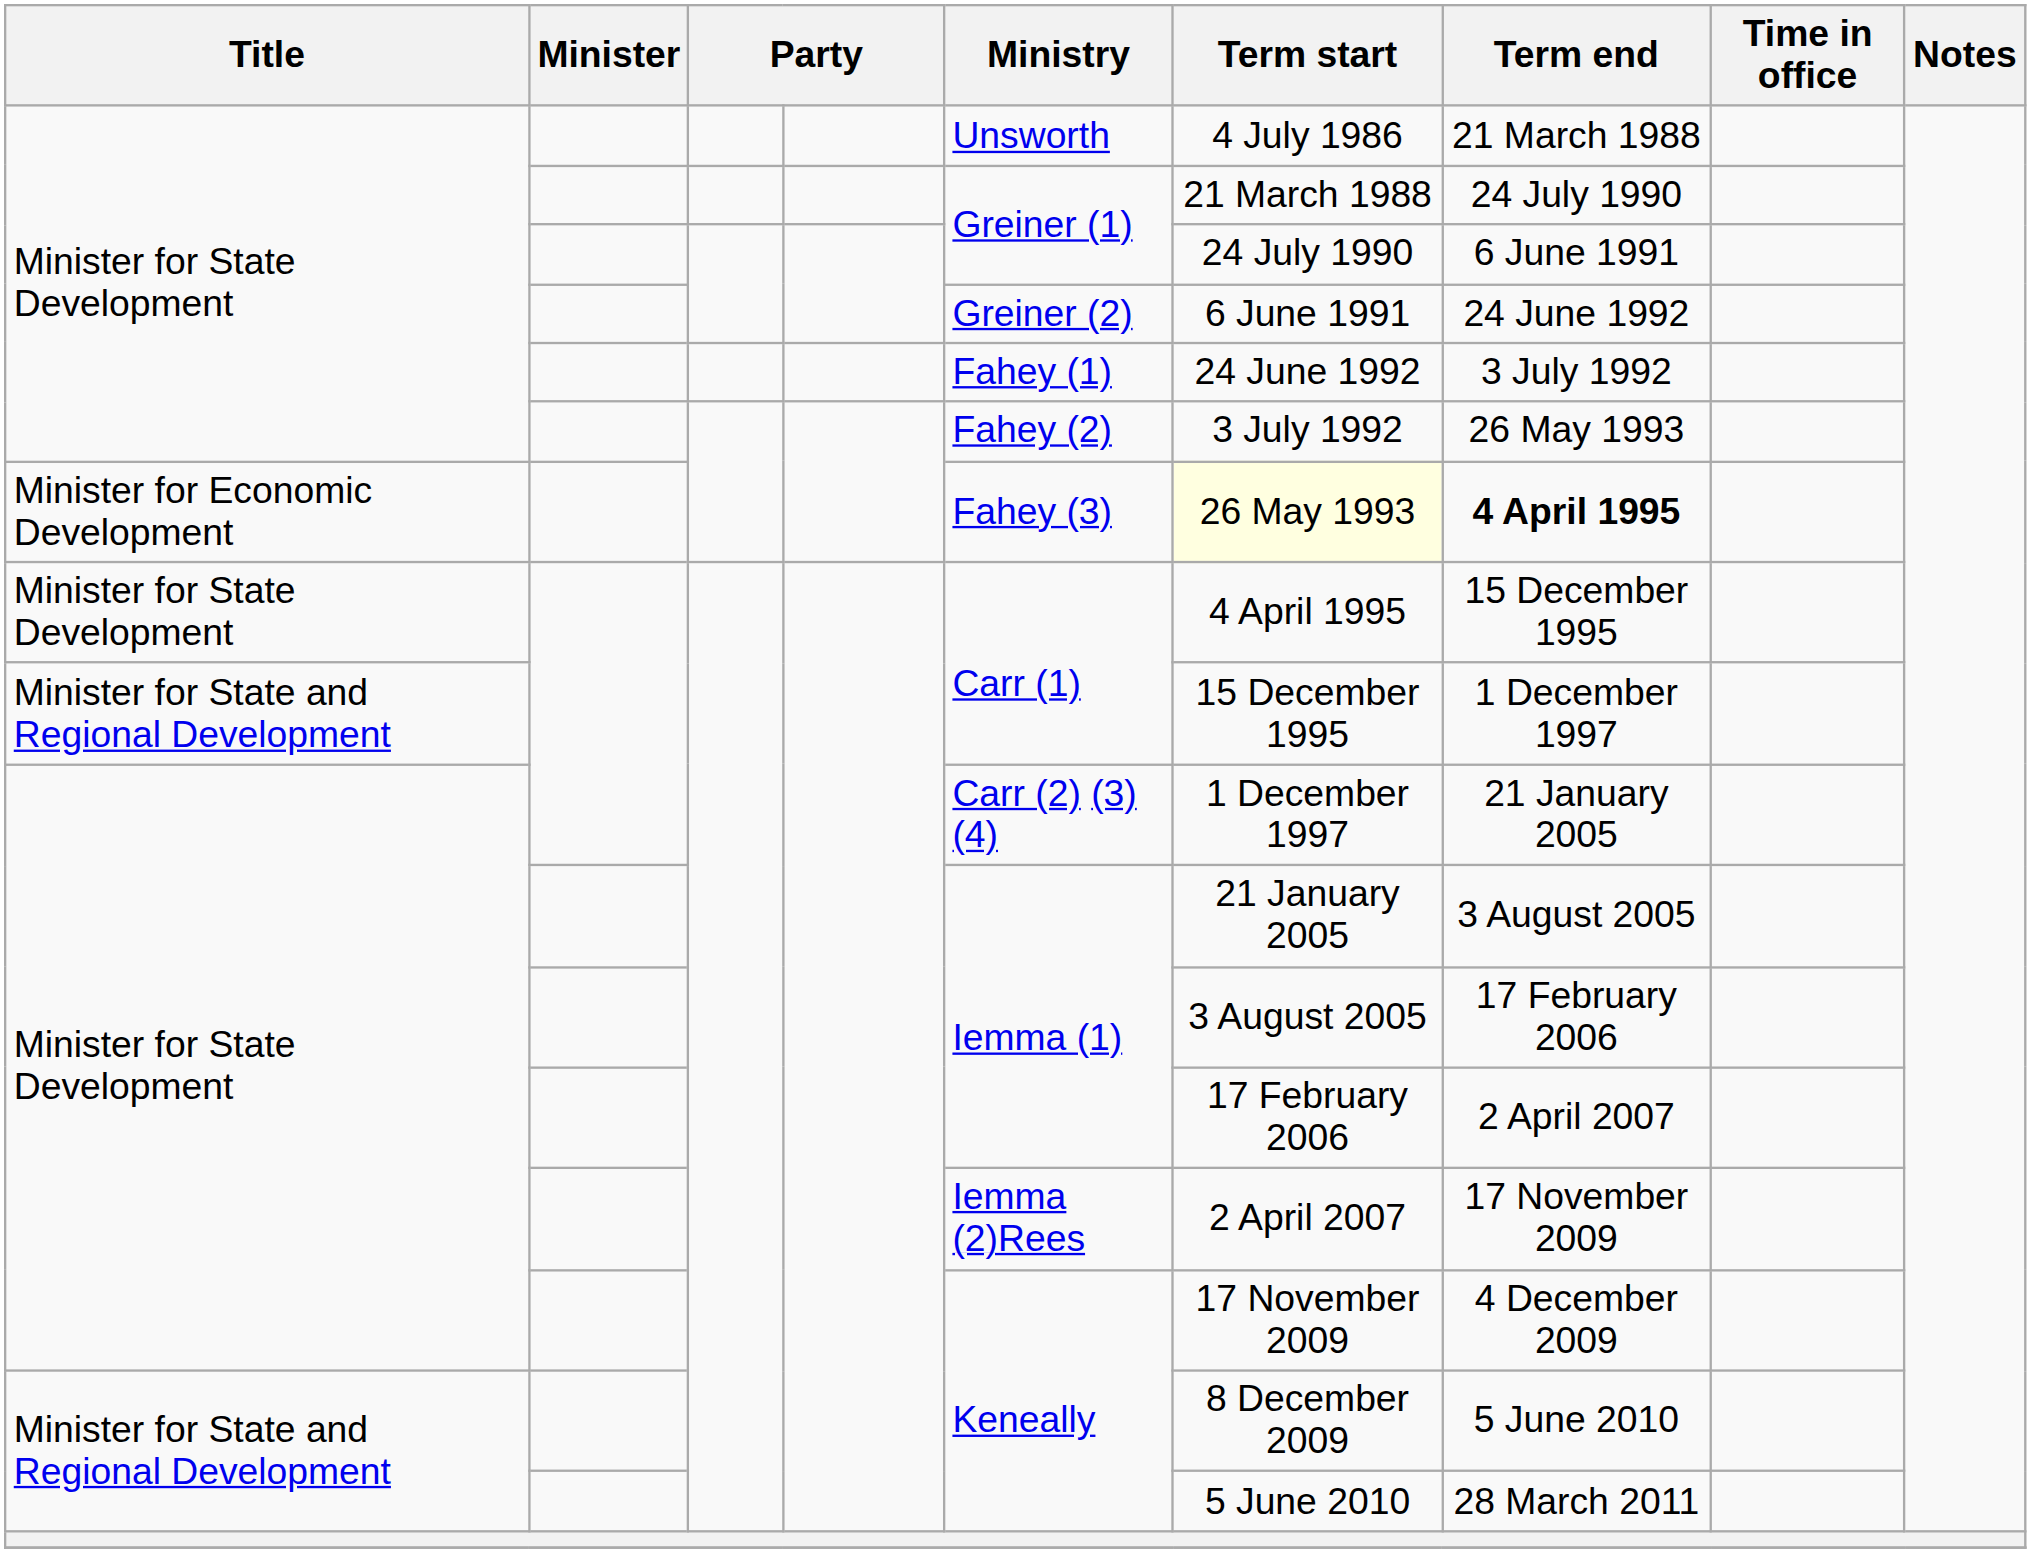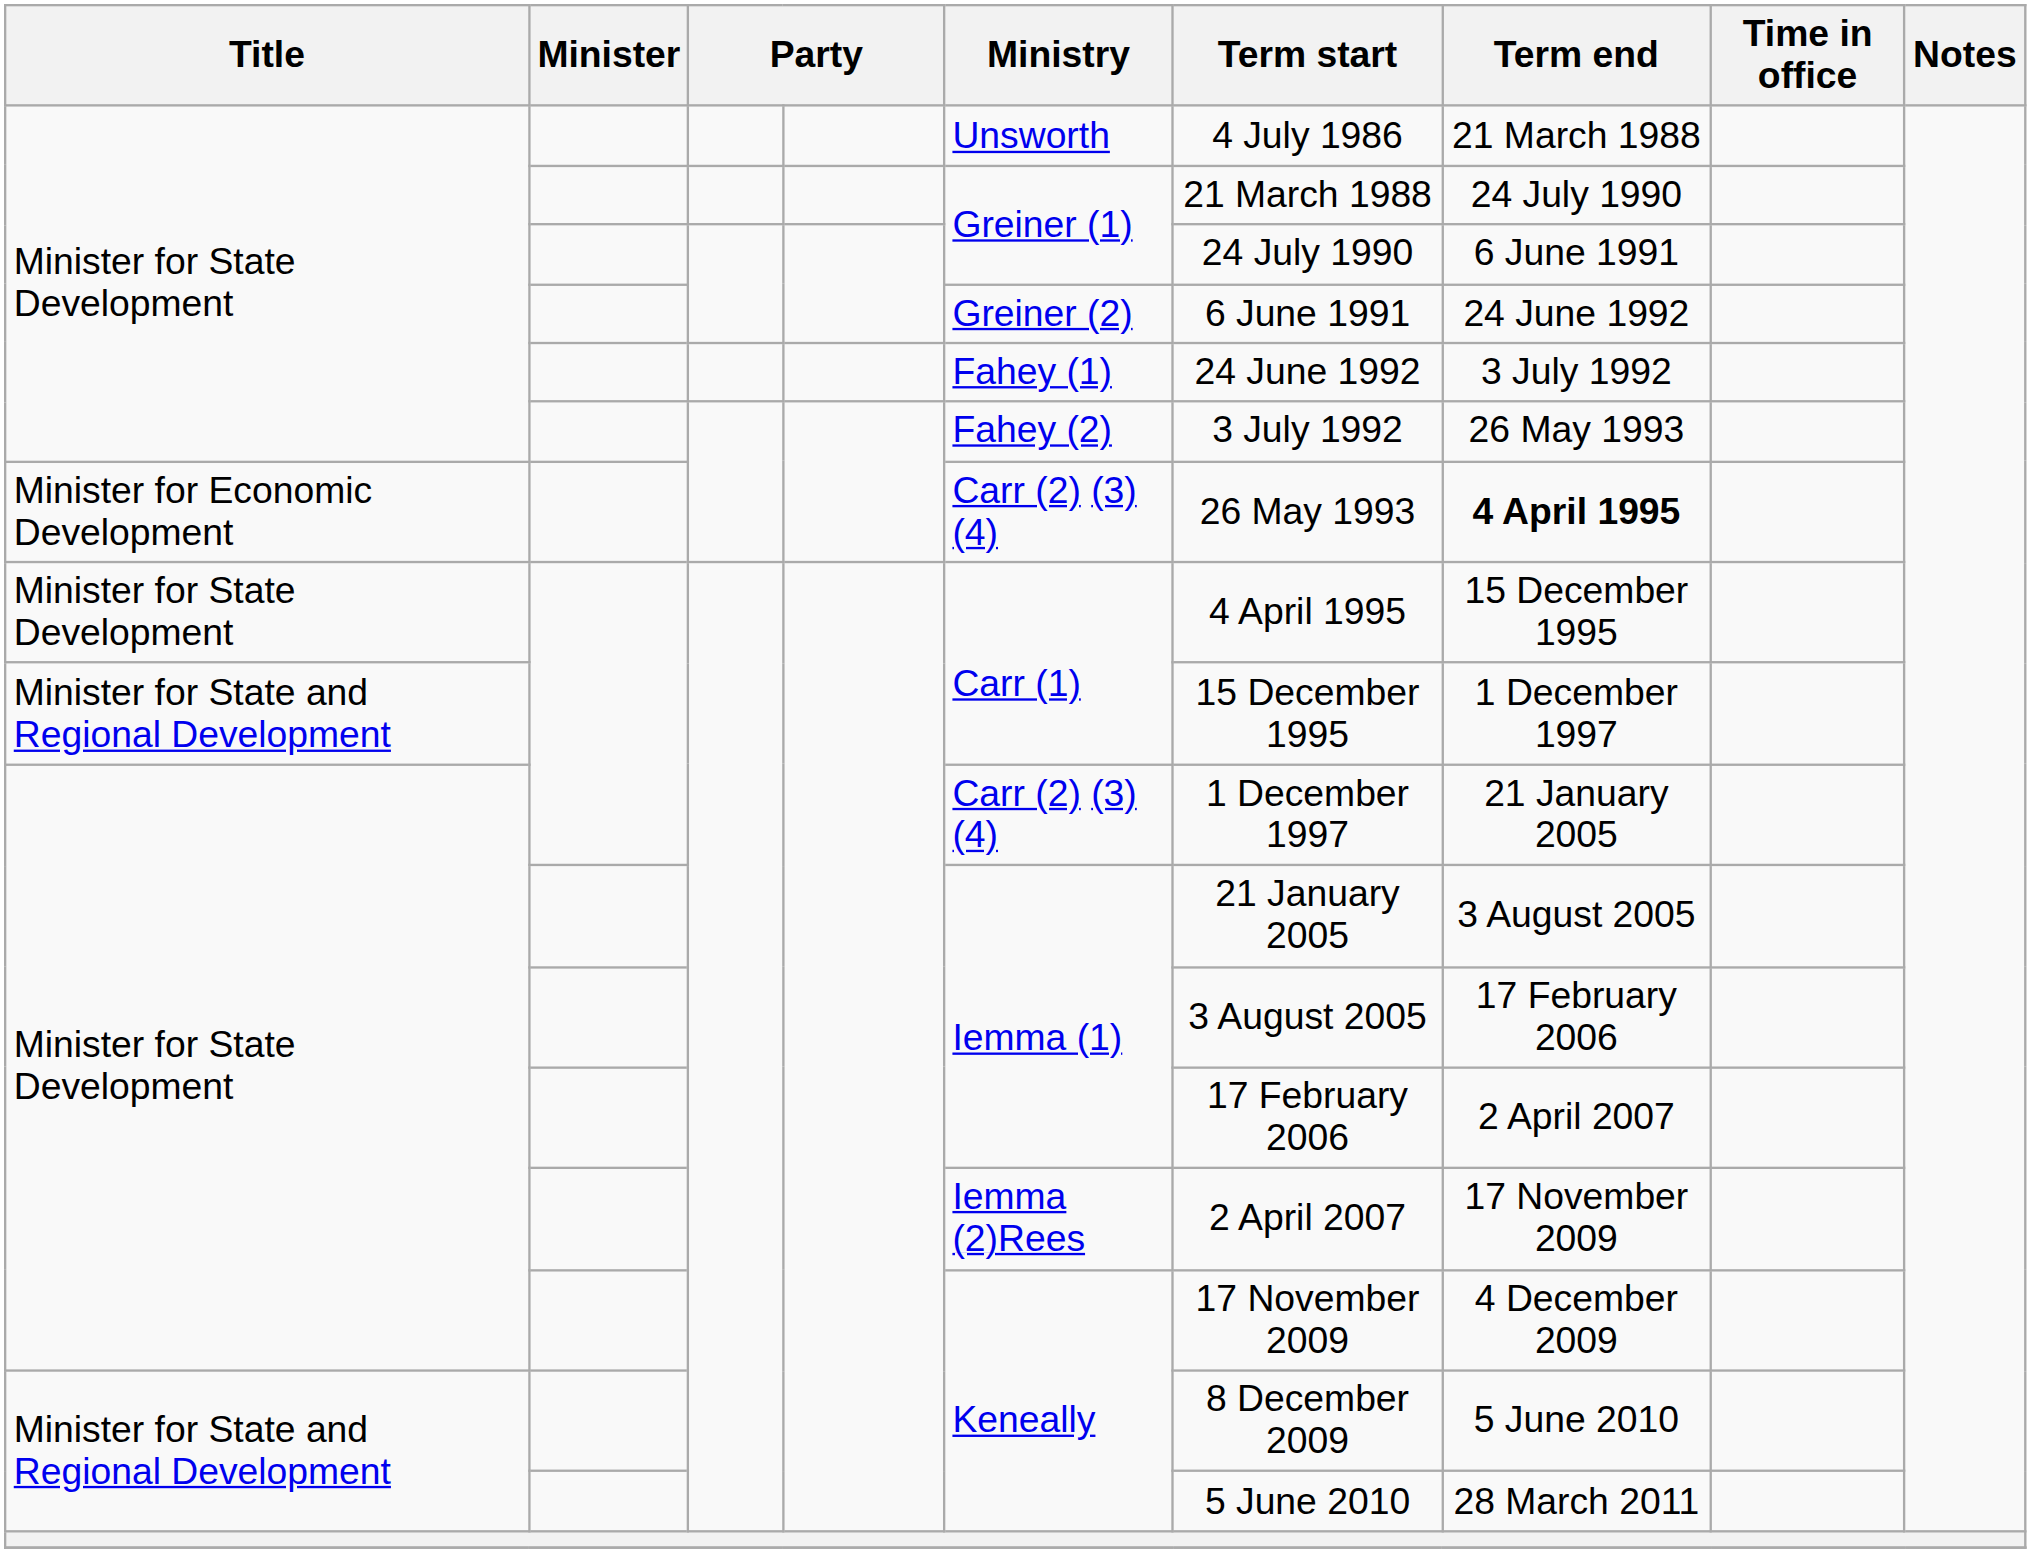Minister for Economic Development | Ministry: Fahey (3) -> Carr (2) (3) (4)
Minister for Economic Development | Term start: lightyellow background -> no background
